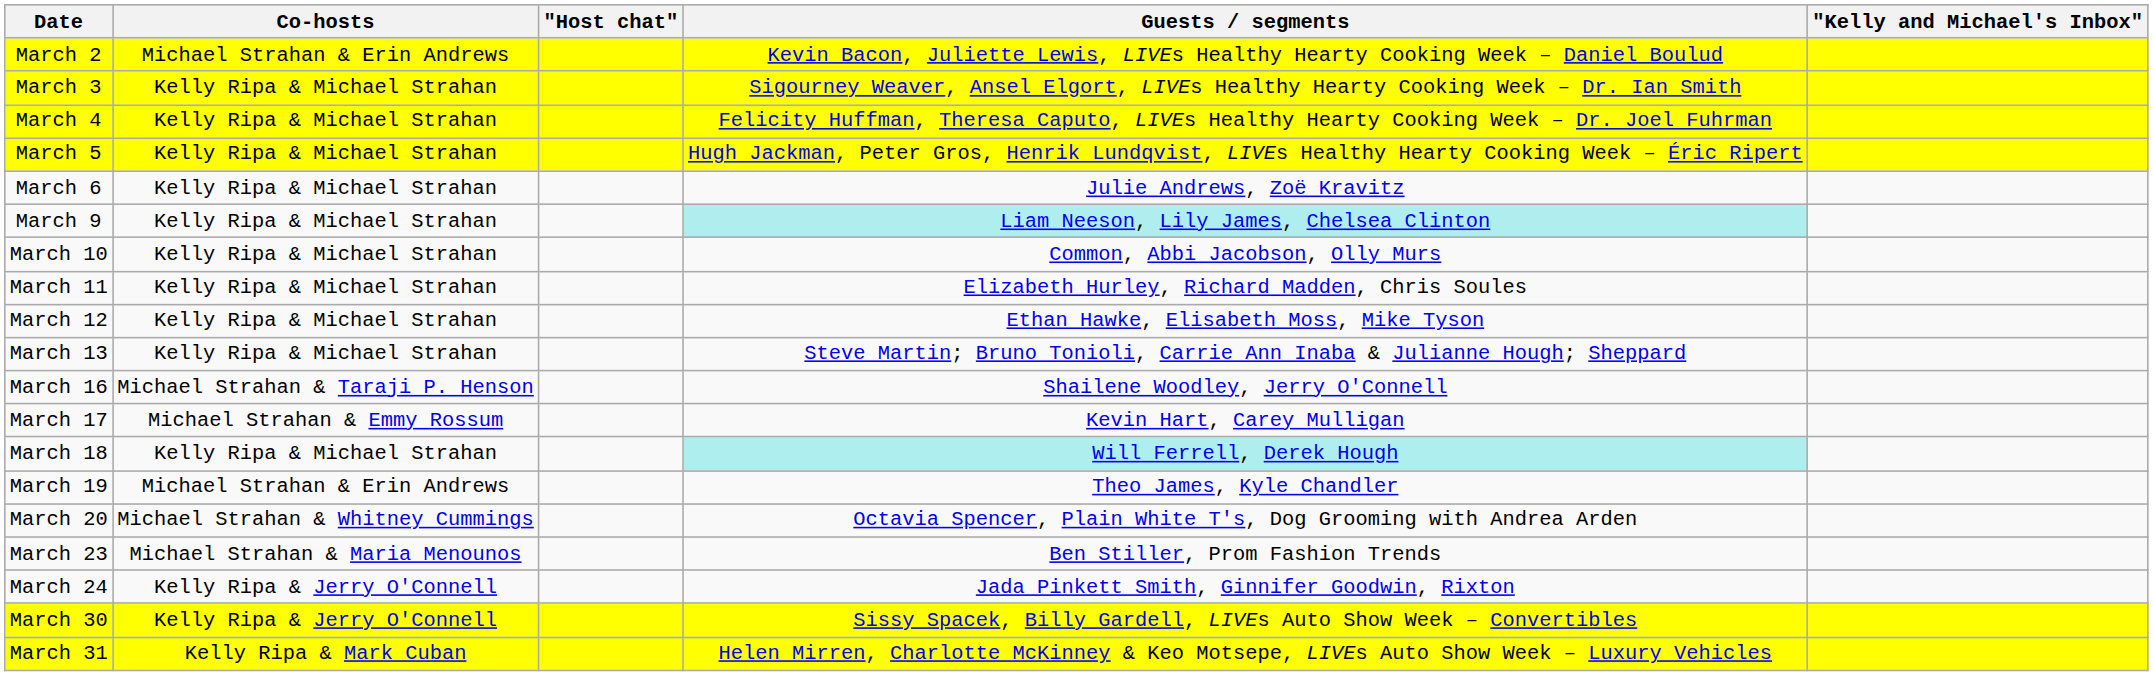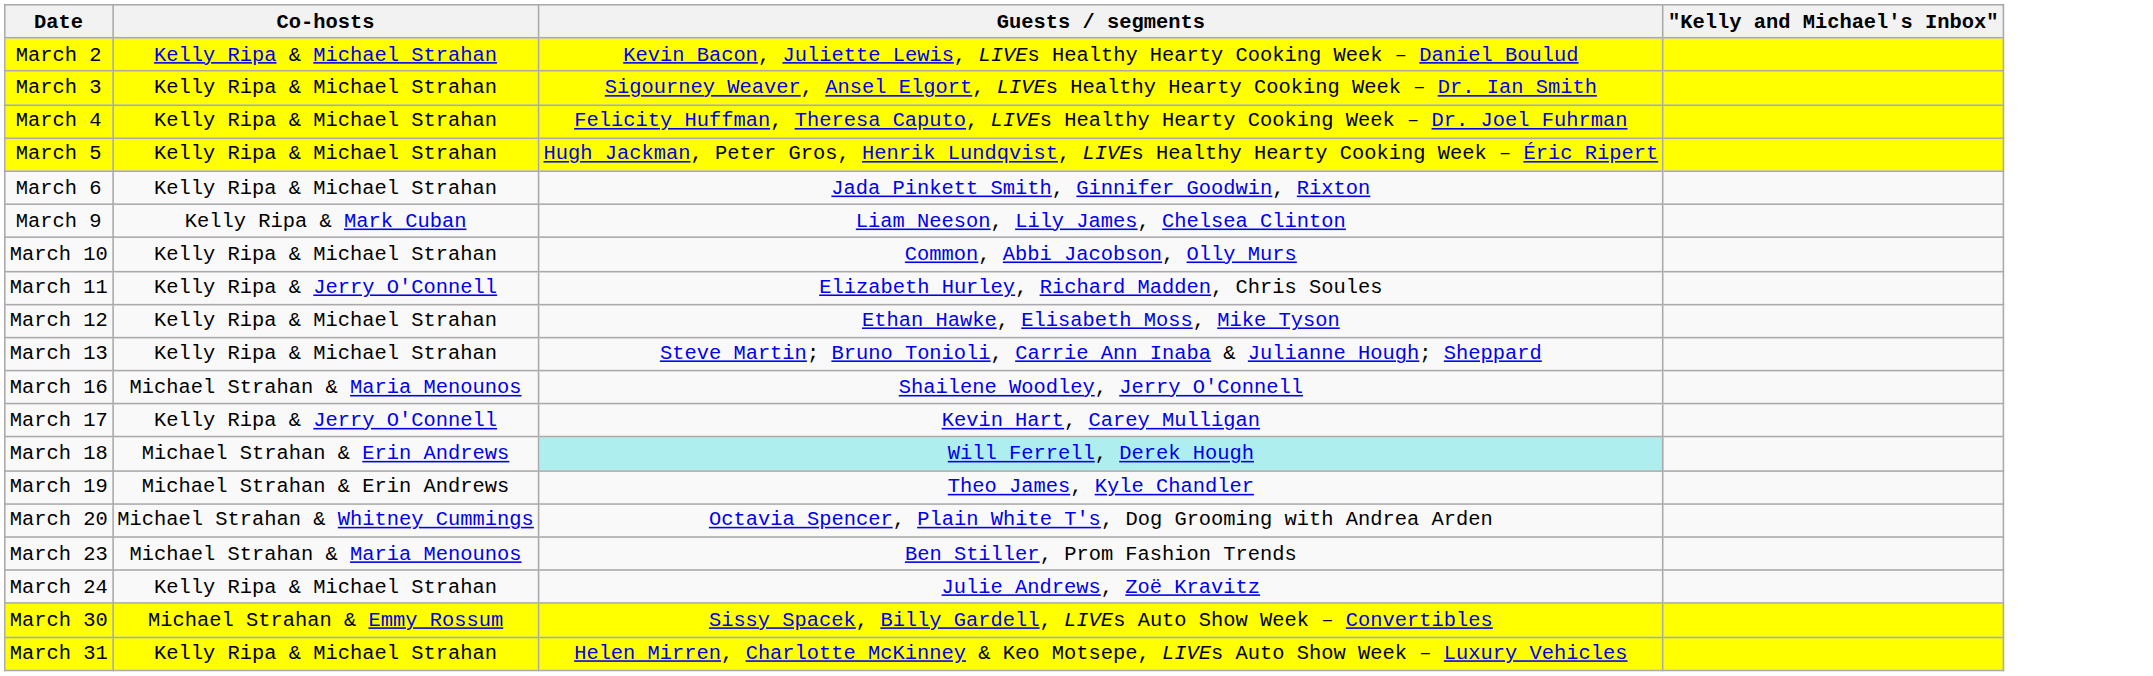- column: "Host chat"
March 2 | Co-hosts: Michael Strahan & Erin Andrews -> Kelly Ripa & Michael Strahan
March 6 | Guests / segments: Julie Andrews, Zoë Kravitz -> Jada Pinkett Smith, Ginnifer Goodwin, Rixton
March 9 | Co-hosts: Kelly Ripa & Michael Strahan -> Kelly Ripa & Mark Cuban
March 9 | Guests / segments: paleturquoise background -> no background
March 11 | Co-hosts: Kelly Ripa & Michael Strahan -> Kelly Ripa & Jerry O'Connell
March 16 | Co-hosts: Michael Strahan & Taraji P. Henson -> Michael Strahan & Maria Menounos
March 17 | Co-hosts: Michael Strahan & Emmy Rossum -> Kelly Ripa & Jerry O'Connell
March 18 | Co-hosts: Kelly Ripa & Michael Strahan -> Michael Strahan & Erin Andrews
March 24 | Co-hosts: Kelly Ripa & Jerry O'Connell -> Kelly Ripa & Michael Strahan
March 24 | Guests / segments: Jada Pinkett Smith, Ginnifer Goodwin, Rixton -> Julie Andrews, Zoë Kravitz
March 30 | Co-hosts: Kelly Ripa & Jerry O'Connell -> Michael Strahan & Emmy Rossum
March 31 | Co-hosts: Kelly Ripa & Mark Cuban -> Kelly Ripa & Michael Strahan
